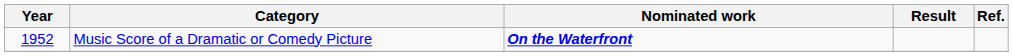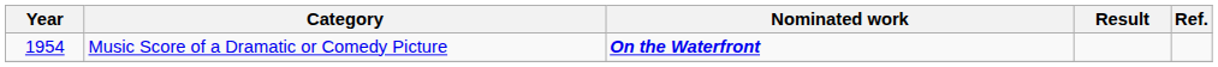Music Score of a Dramatic or Comedy Picture | Year: 1952 -> 1954
